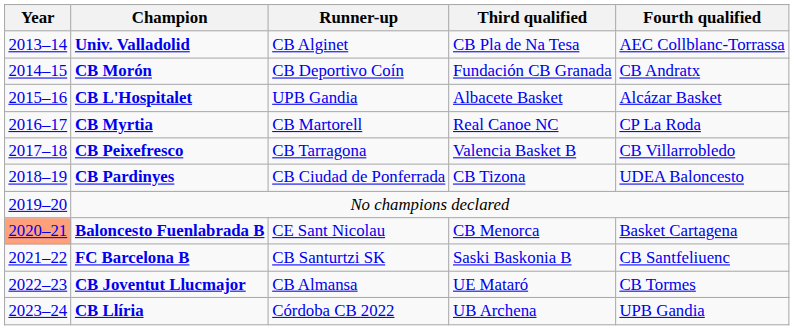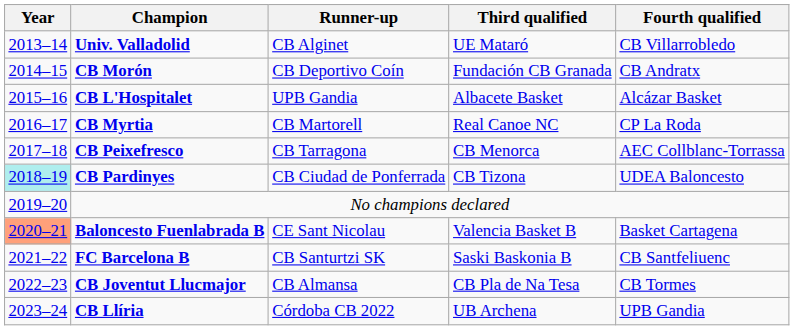Univ. Valladolid | Third qualified: CB Pla de Na Tesa -> UE Mataró
Univ. Valladolid | Fourth qualified: AEC Collblanc-Torrassa -> CB Villarrobledo
CB Peixefresco | Third qualified: Valencia Basket B -> CB Menorca
CB Peixefresco | Fourth qualified: CB Villarrobledo -> AEC Collblanc-Torrassa
CB Pardinyes | Year: no background -> paleturquoise background
Baloncesto Fuenlabrada B | Third qualified: CB Menorca -> Valencia Basket B
CB Joventut Llucmajor | Third qualified: UE Mataró -> CB Pla de Na Tesa
